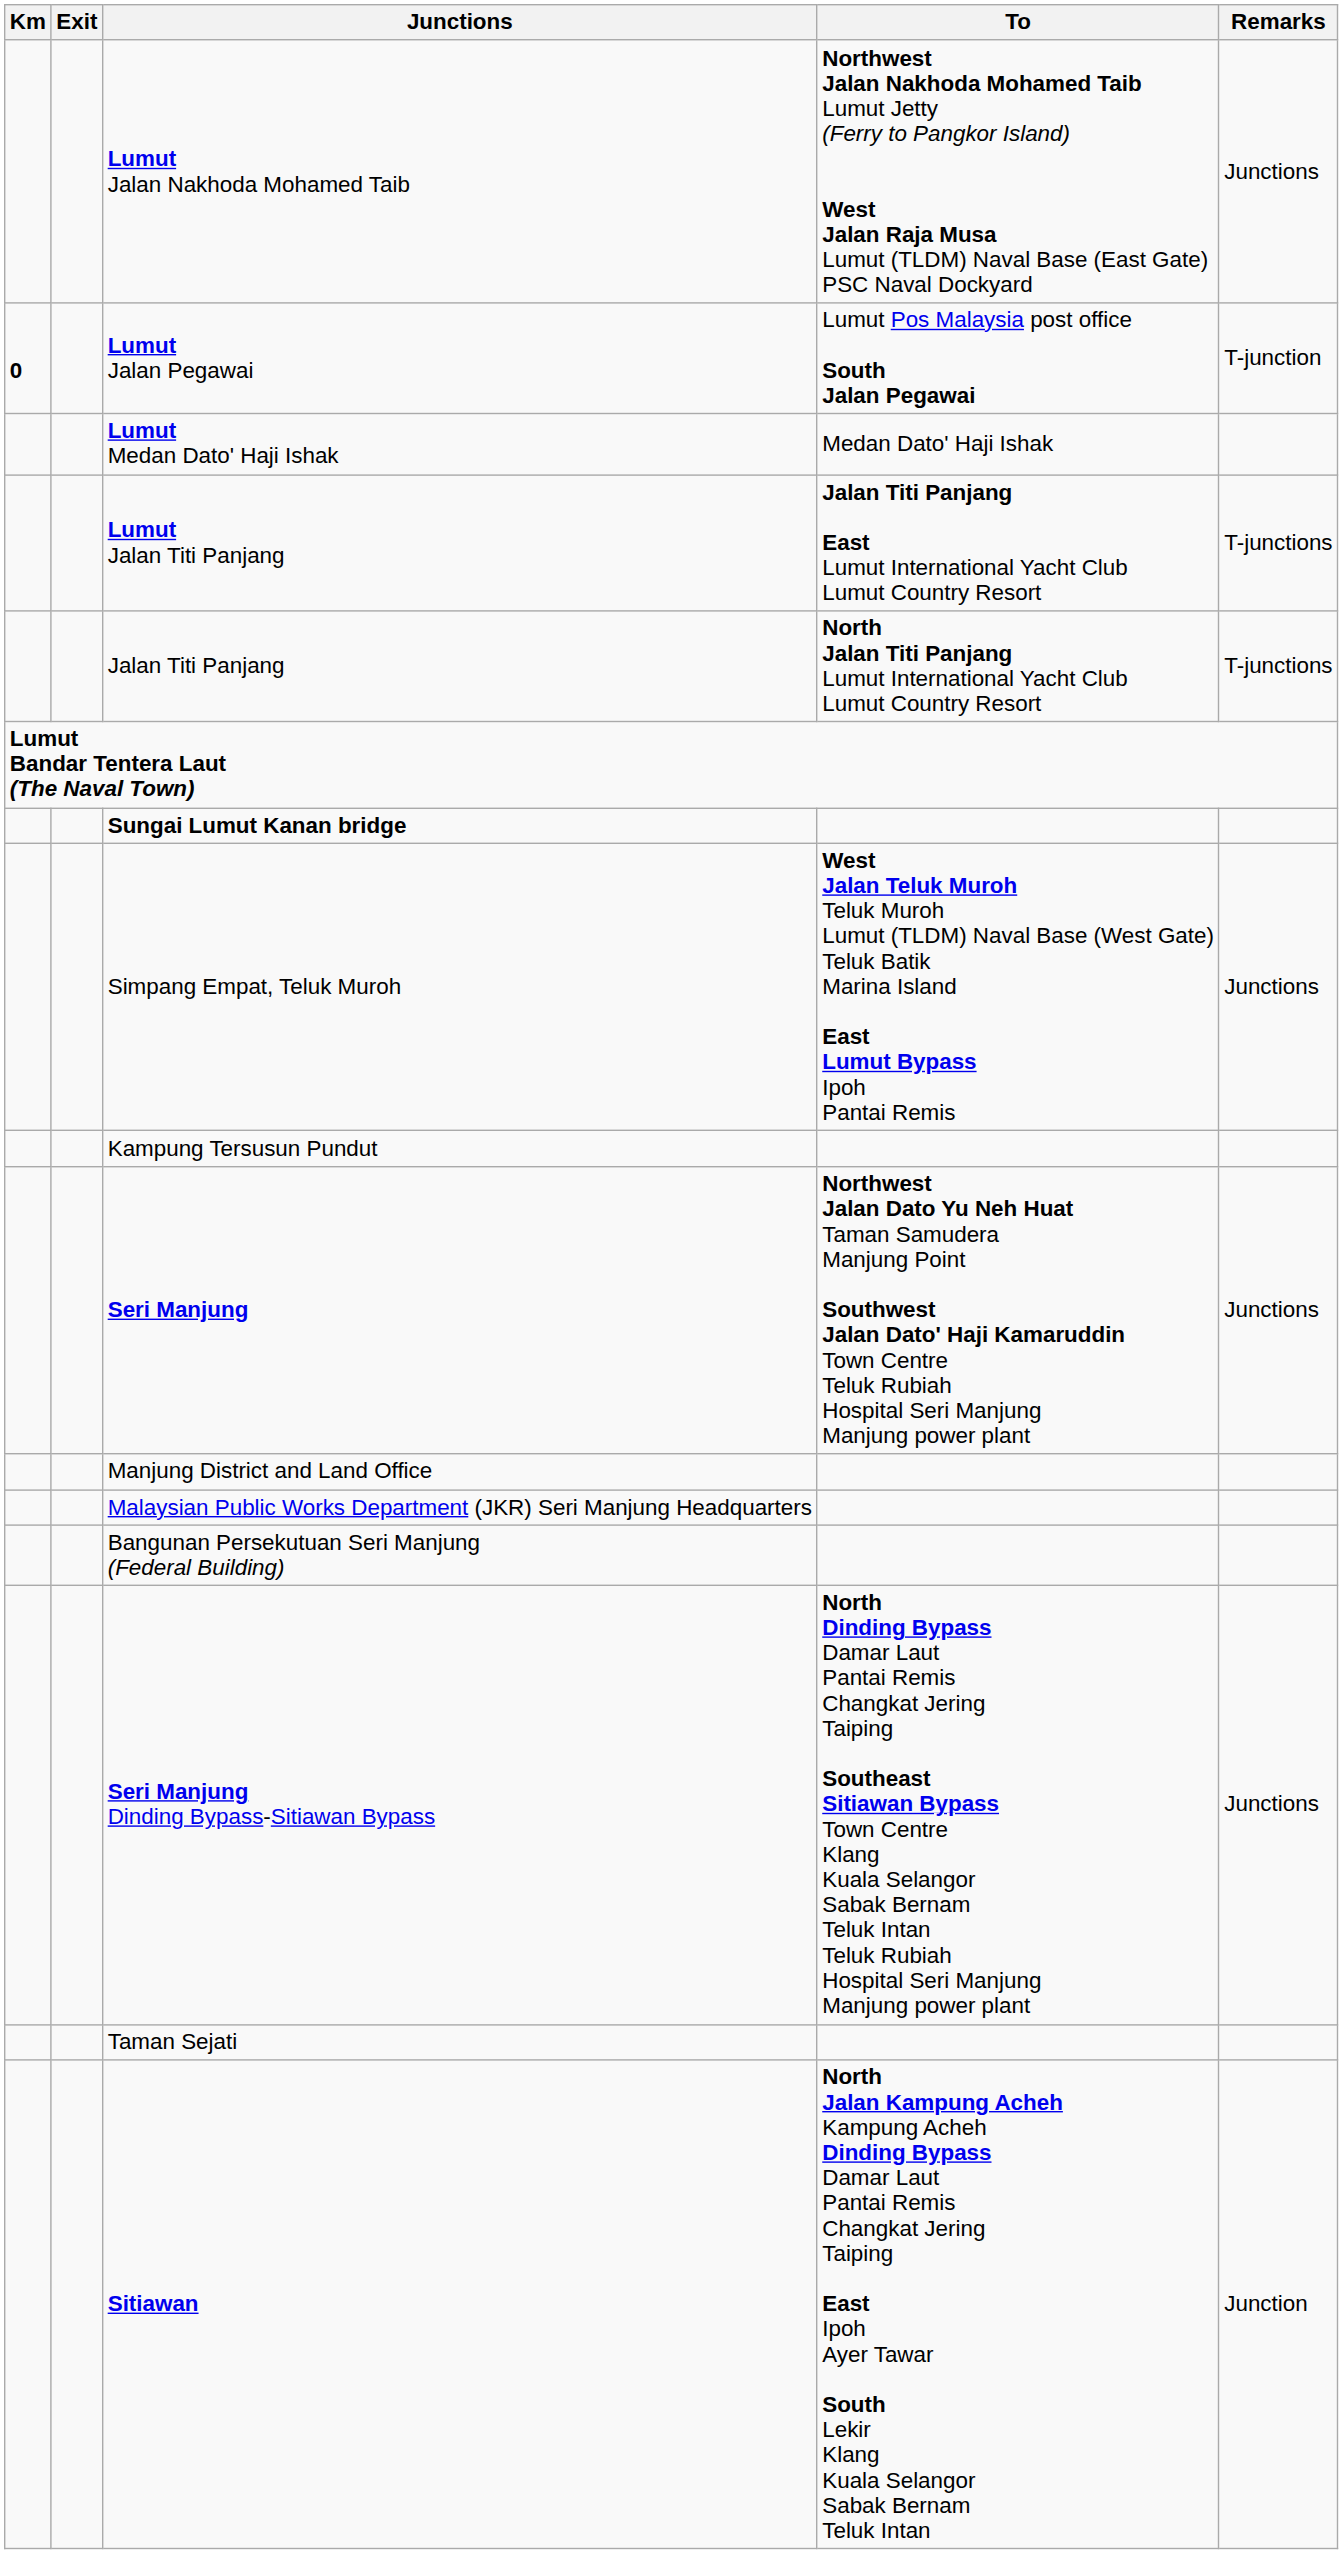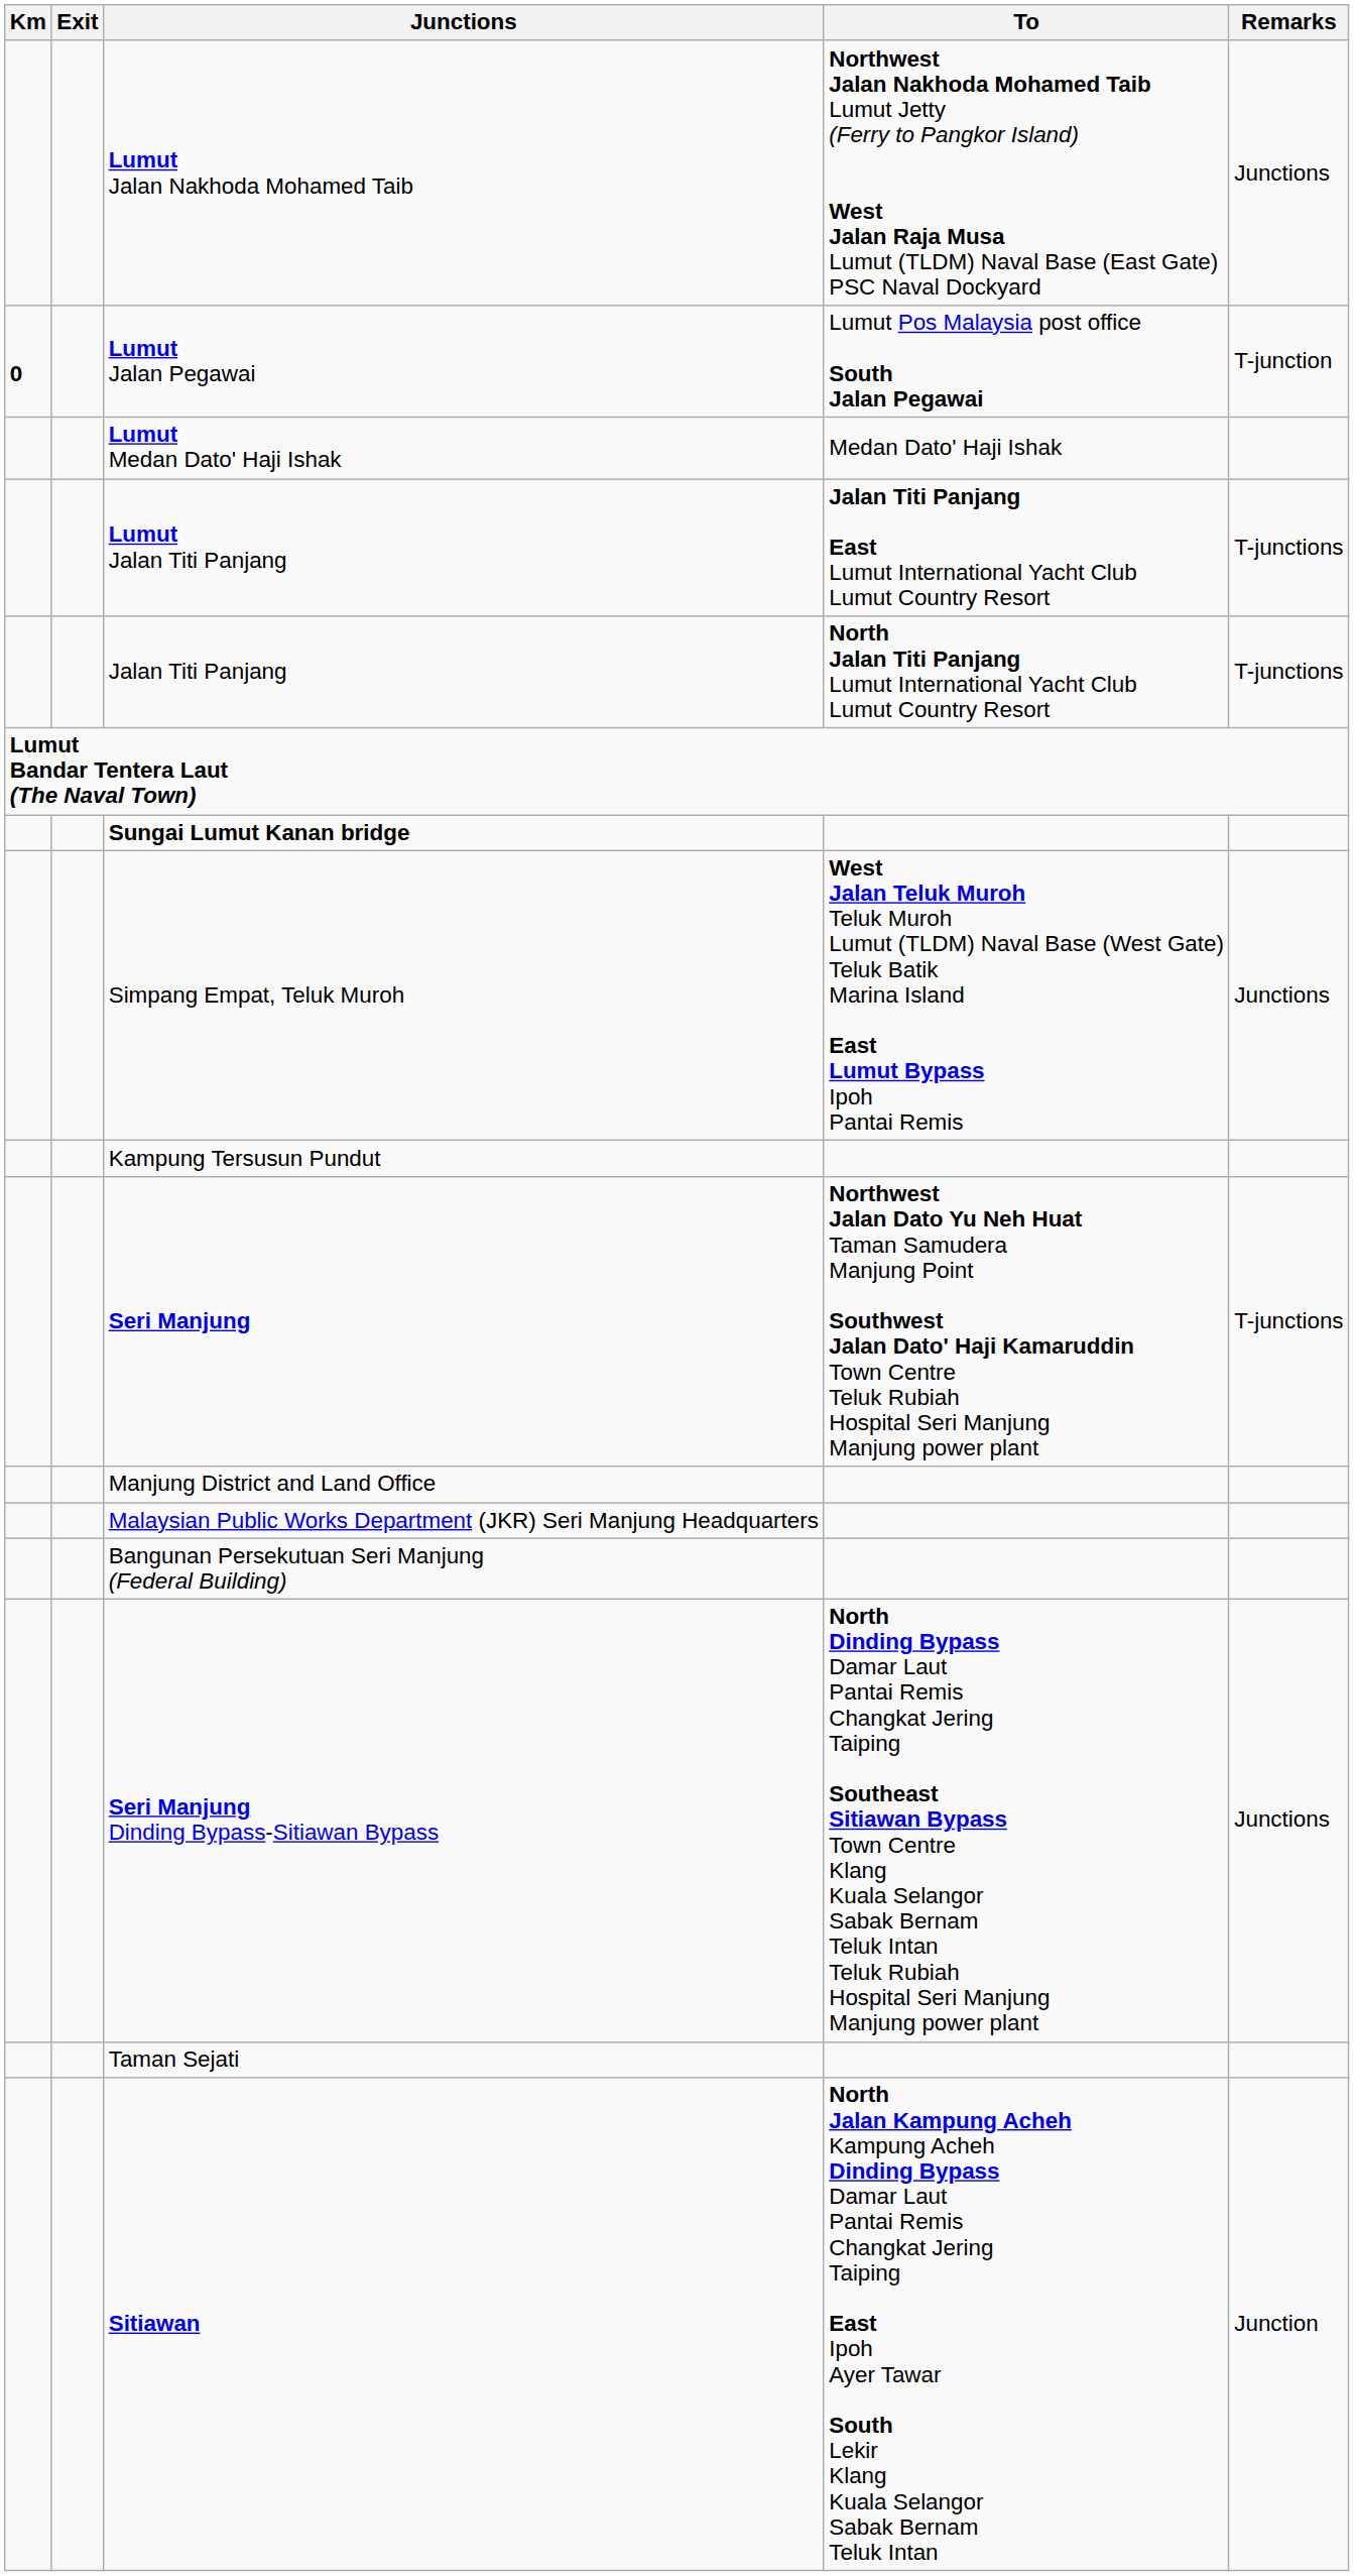Seri Manjung | Remarks: Junctions -> T-junctions
